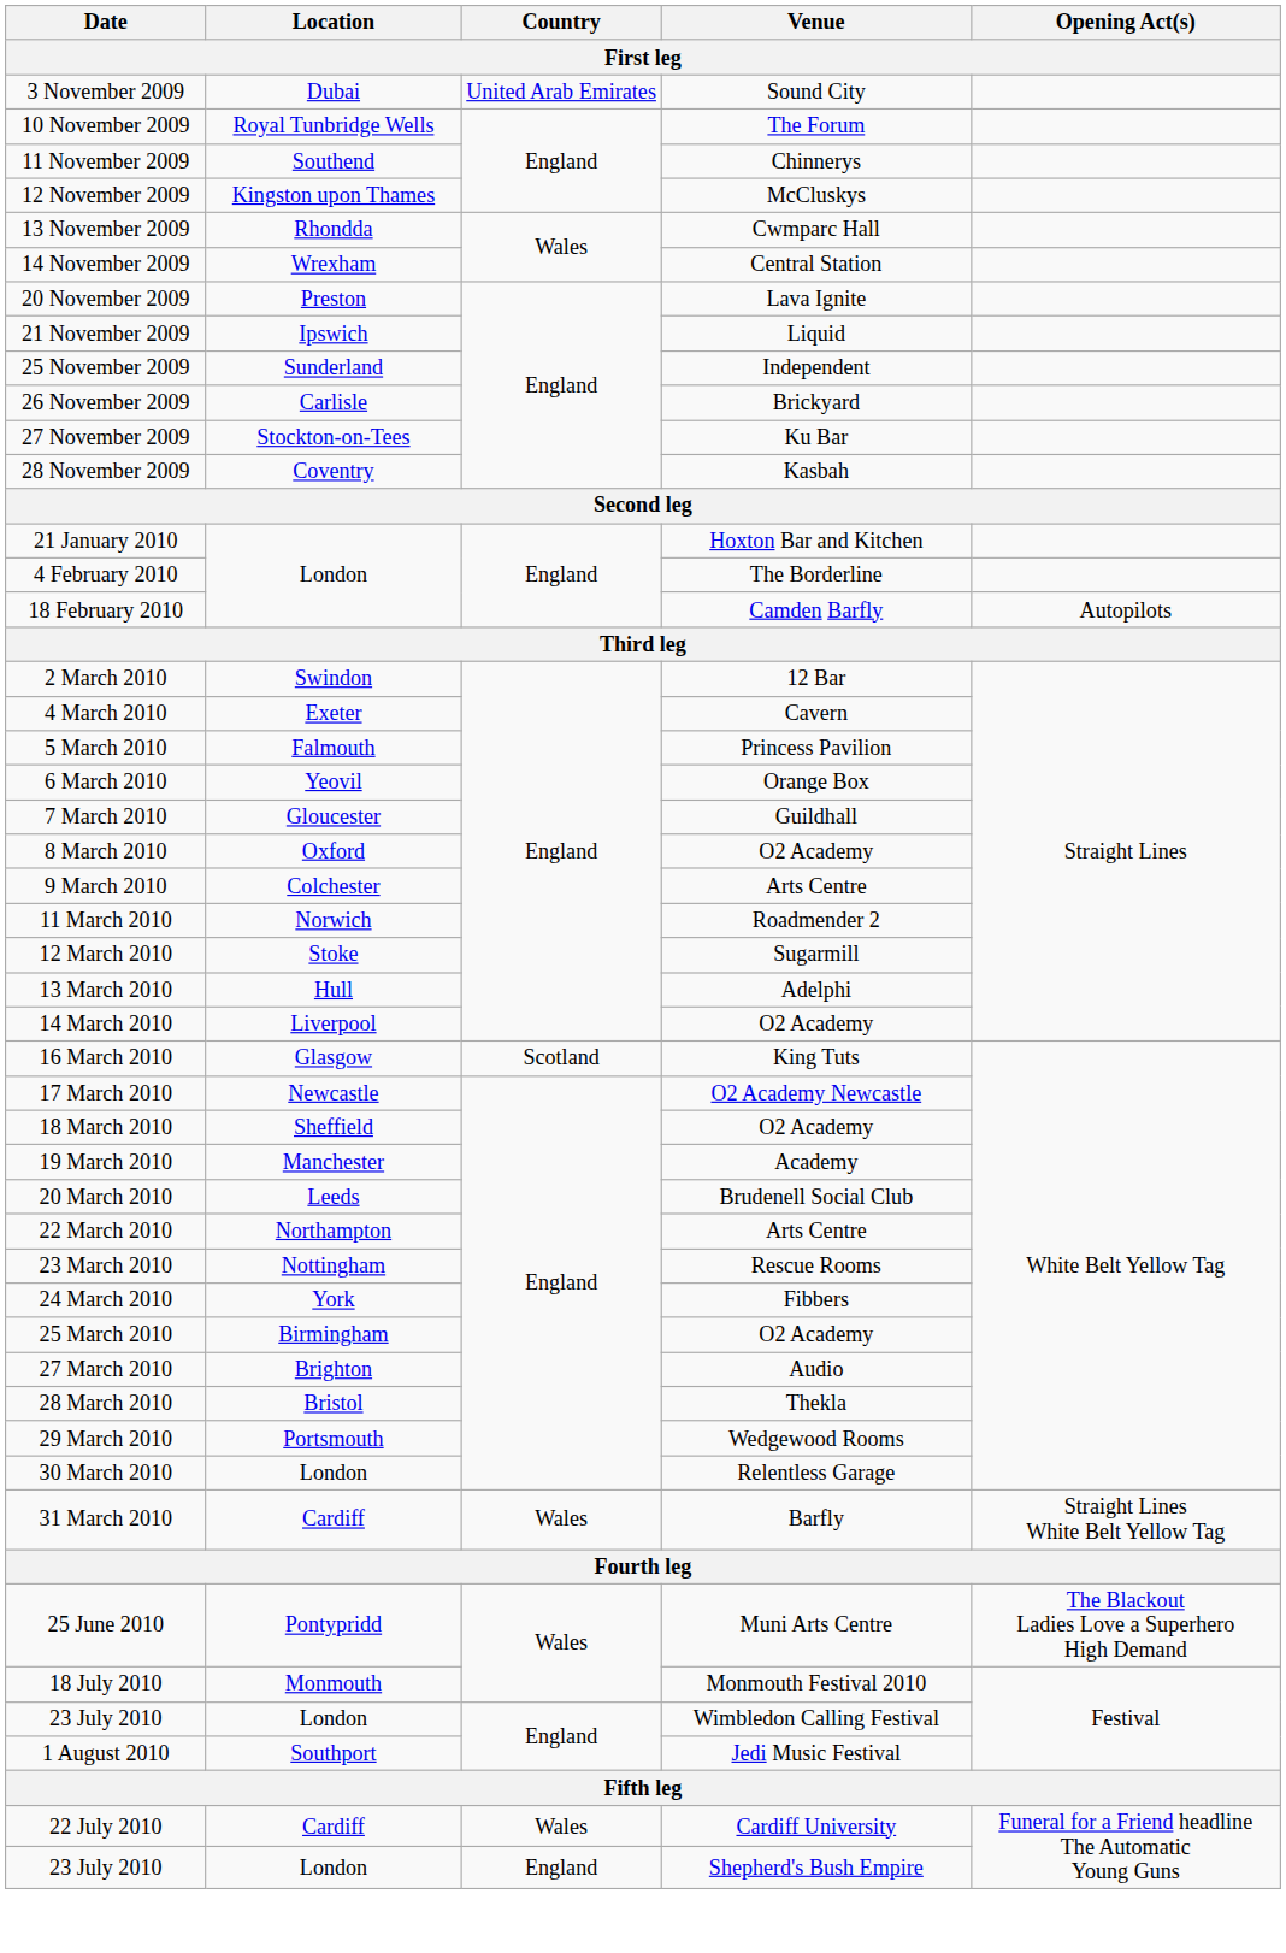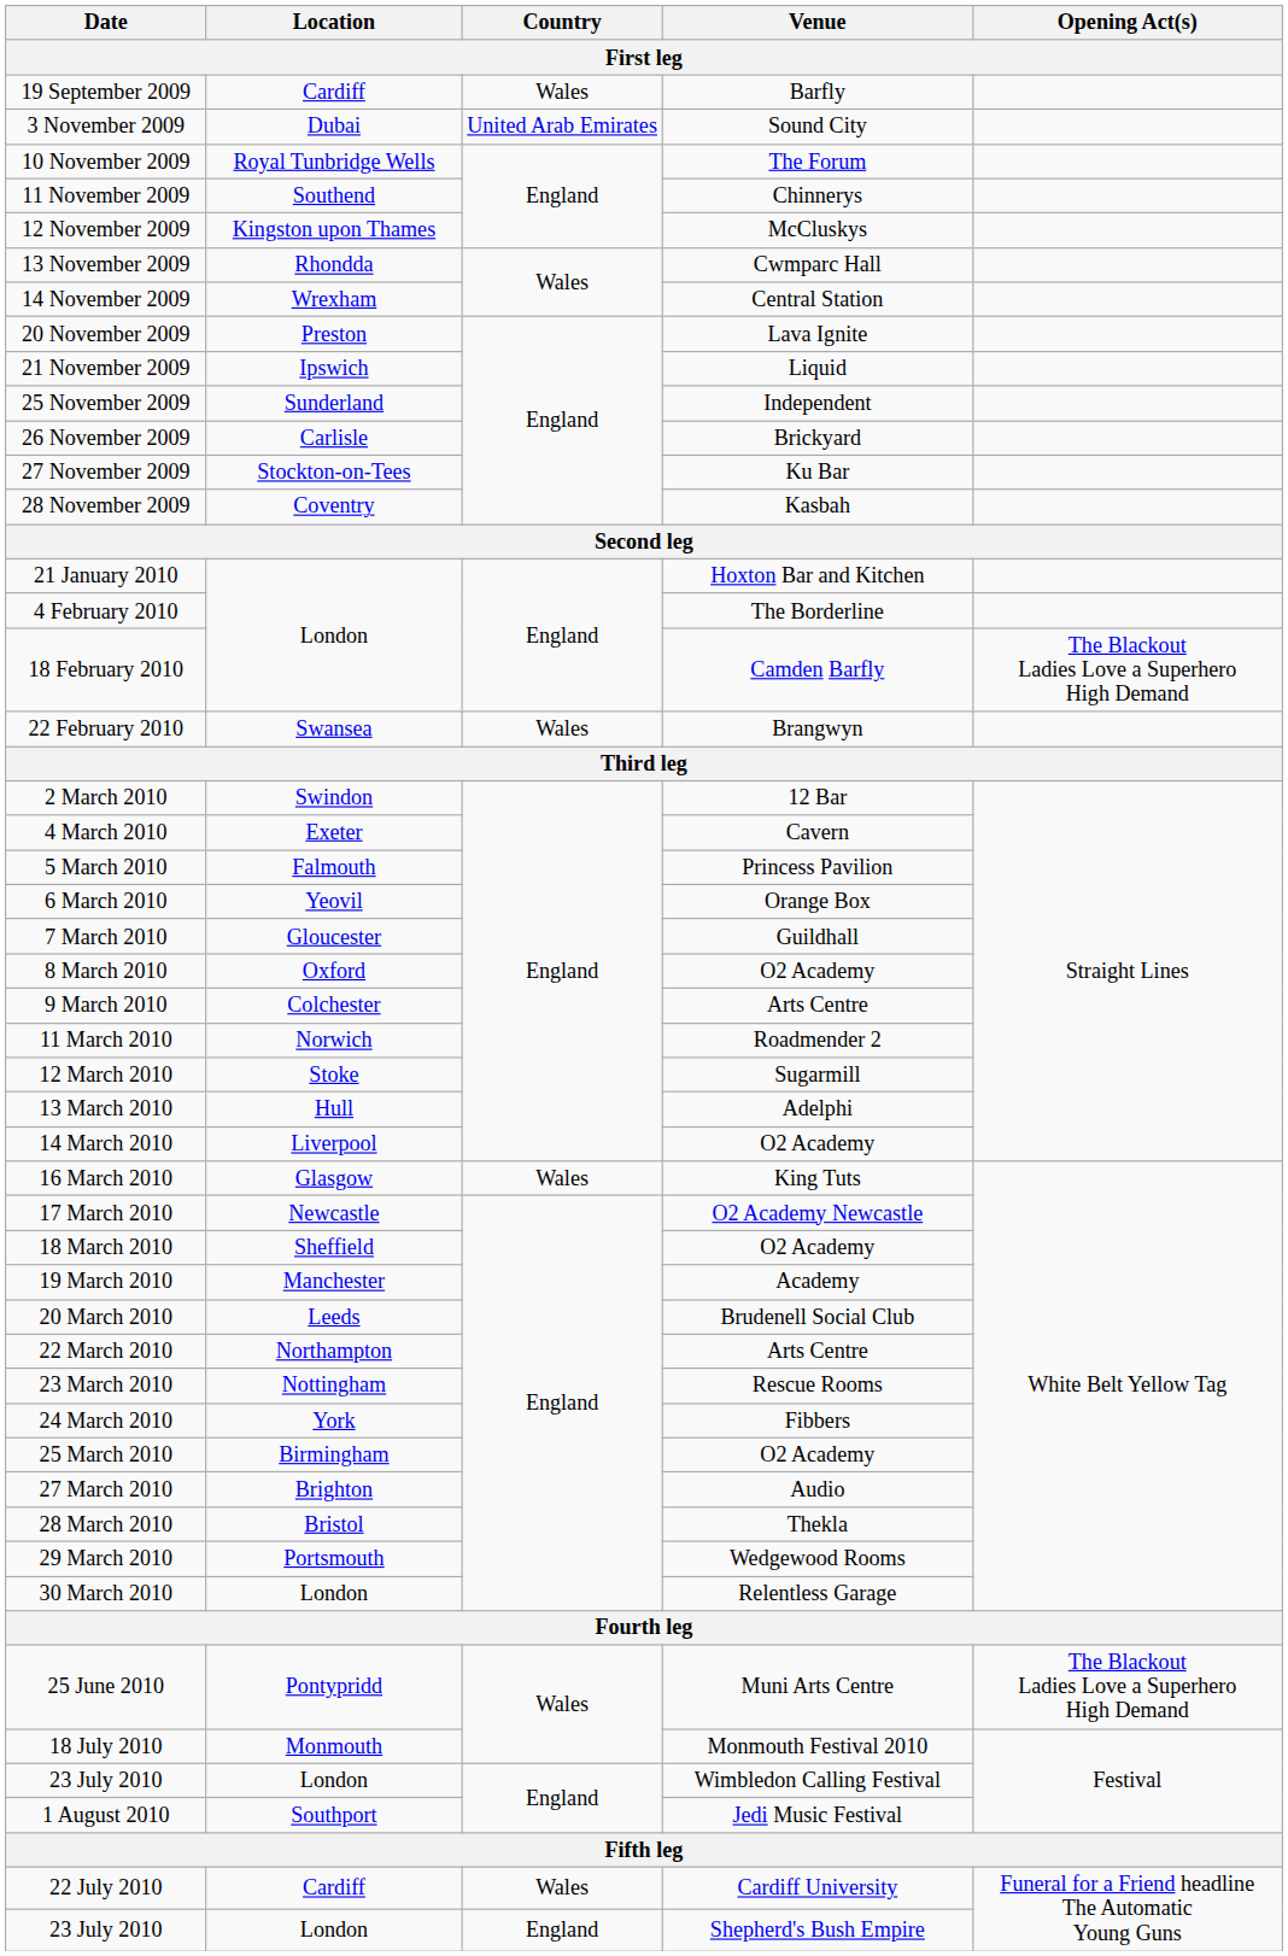+ row: 19 September 2009 | Cardiff | Wales | Barfly
18 February 2010 | Opening Act(s): Autopilots -> The Blackout Ladies Love a Superhero High Demand
+ row: 22 February 2010 | Swansea | Wales | Brangwyn
16 March 2010 | Country: Scotland -> Wales
- row: 31 March 2010 | Cardiff | Wales | Barfly | Straight Lines White Belt Yellow Tag
